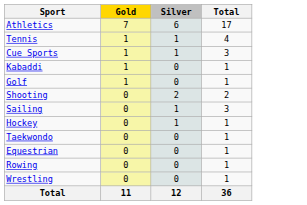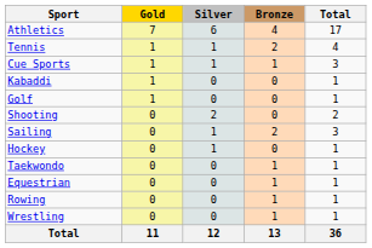+ column: Bronze | 4 | 2 | 1 | 0 | 0 | 0 | 2 | 0 | 1 | 1 | 1 | 1 | 13
